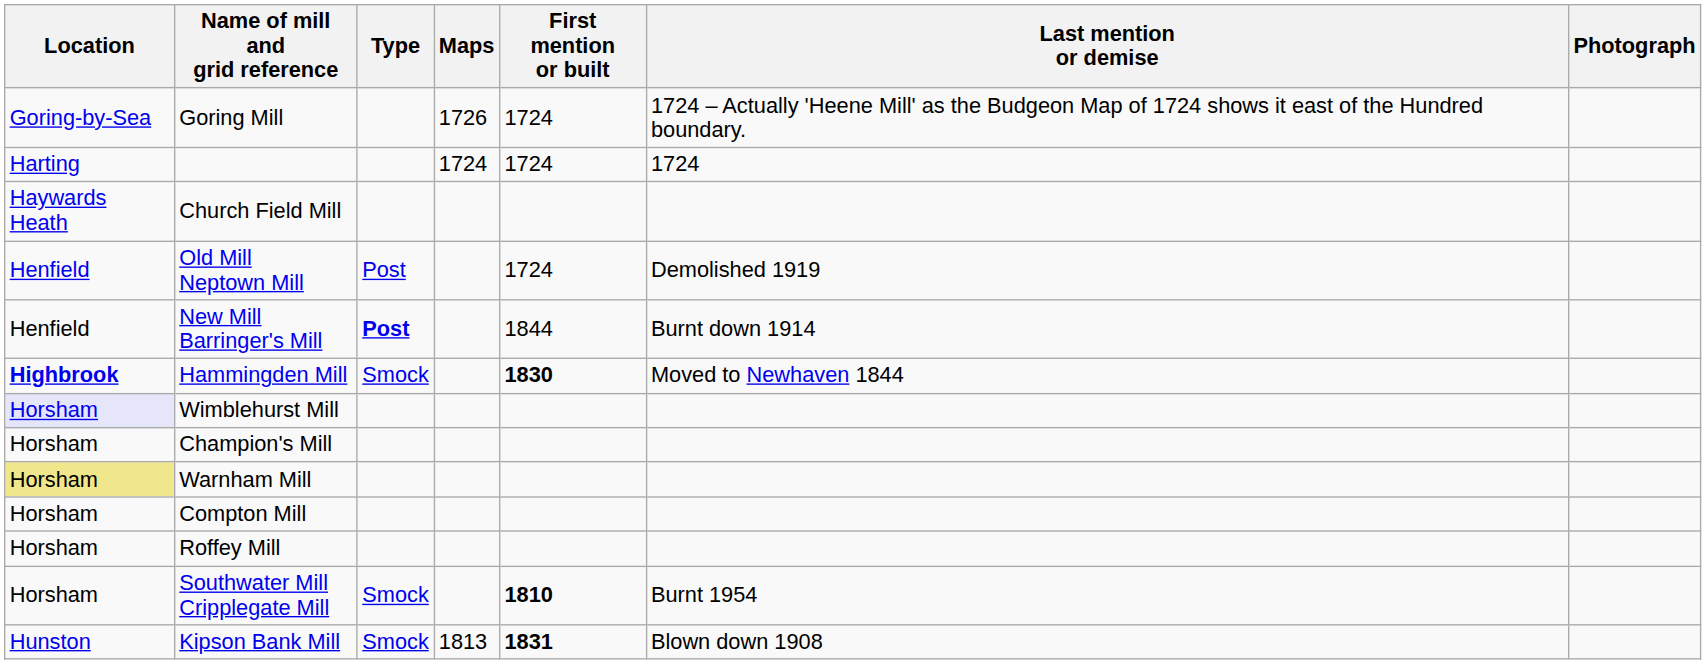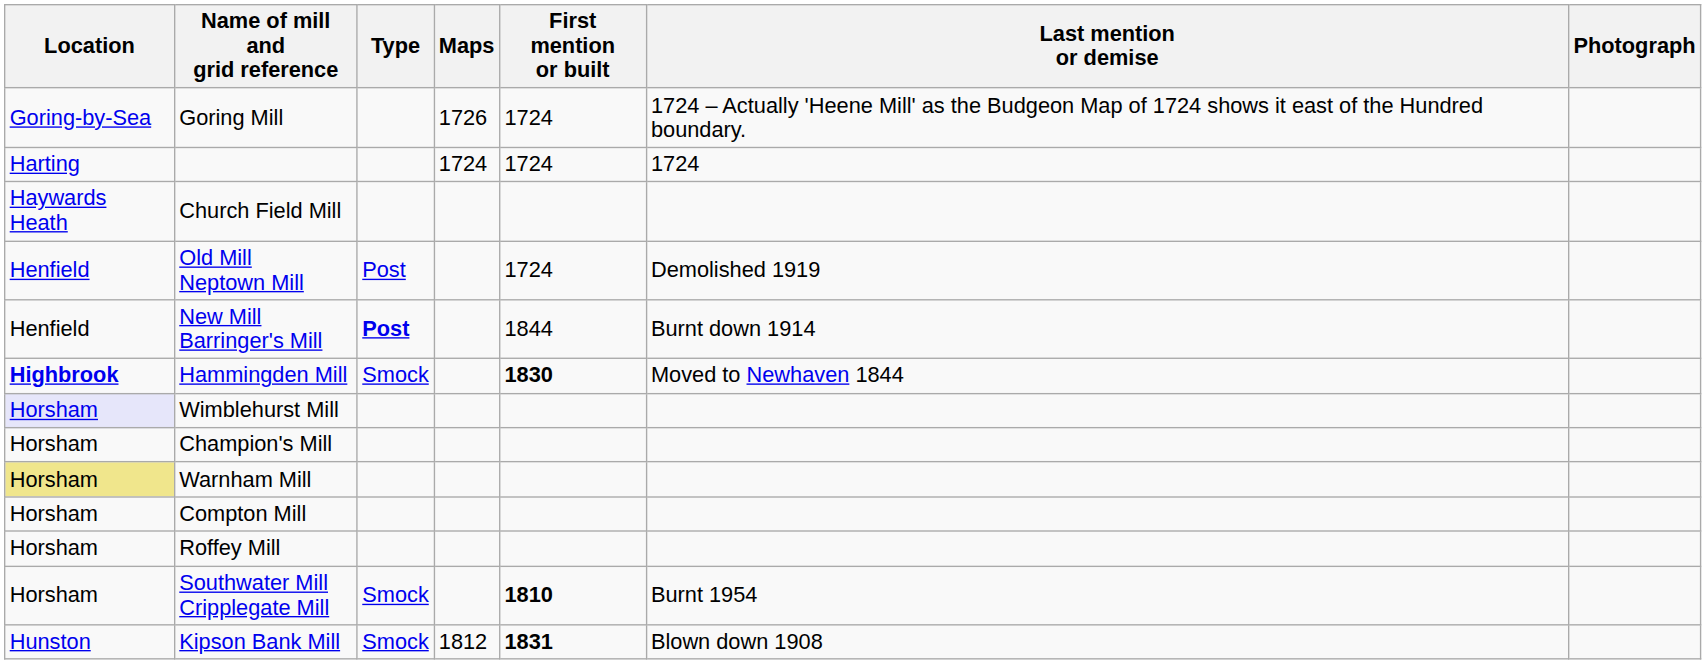Kipson Bank Mill | Maps: 1813 -> 1812
